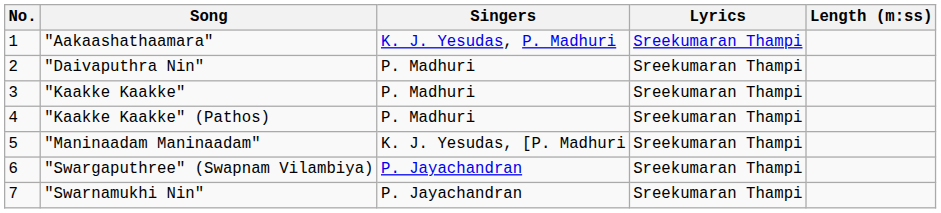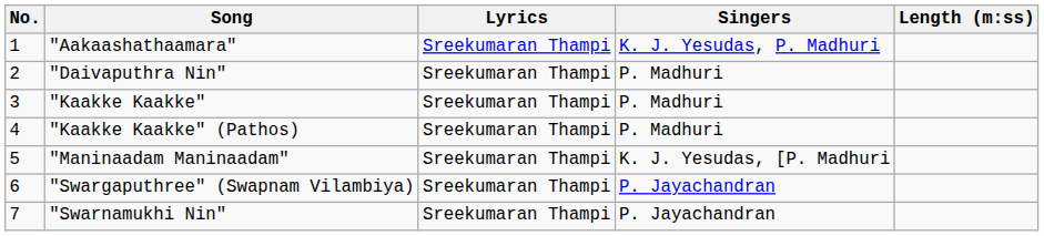columns swapped: Singers <-> Lyrics
